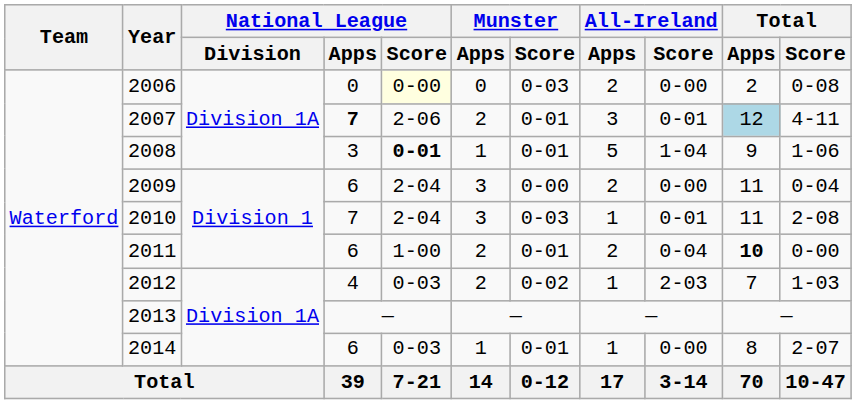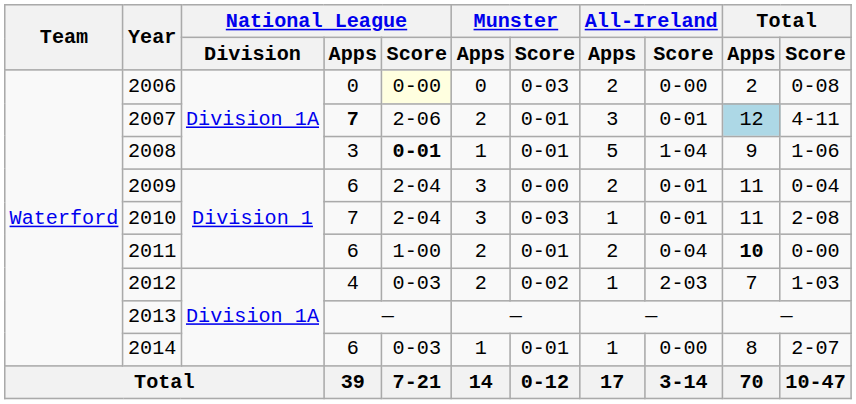2009 | All-Ireland / Score: 0-00 -> 0-01
